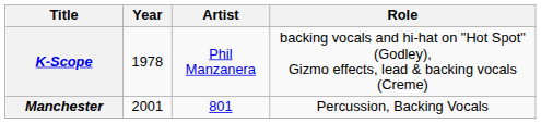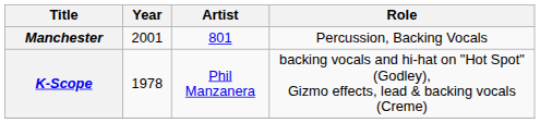rows swapped: K-Scope <-> Manchester
